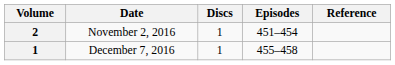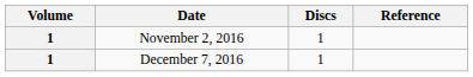- column: Episodes | 451–454 | 455–458
November 2, 2016 | Volume: 2 -> 1
